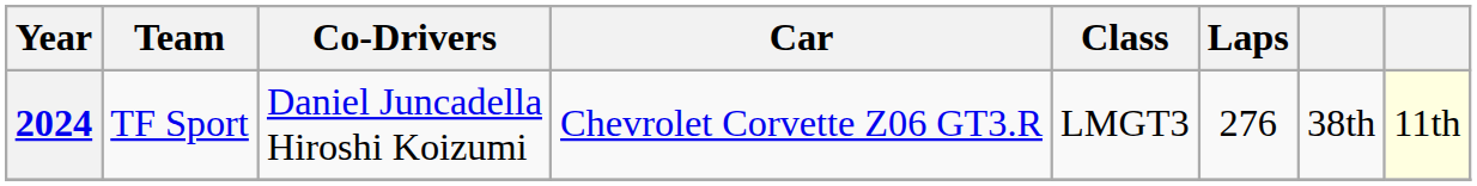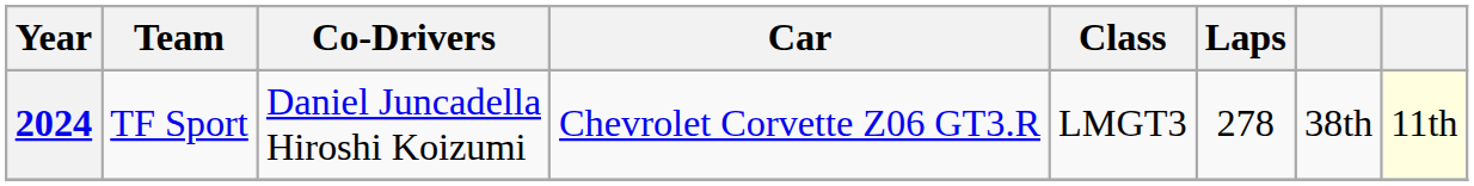2024 | Laps: 276 -> 278
